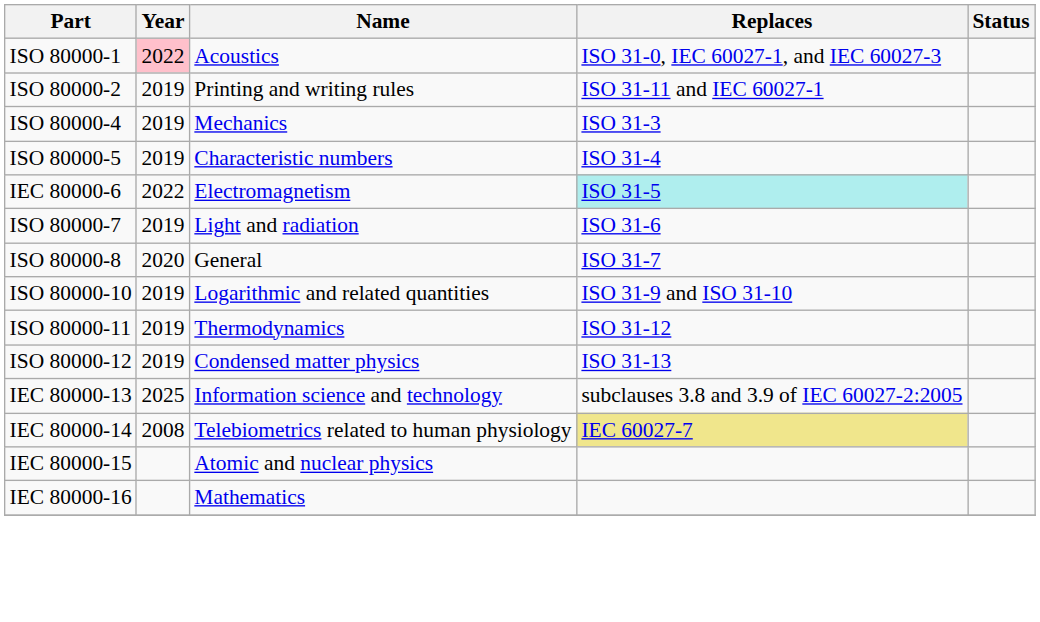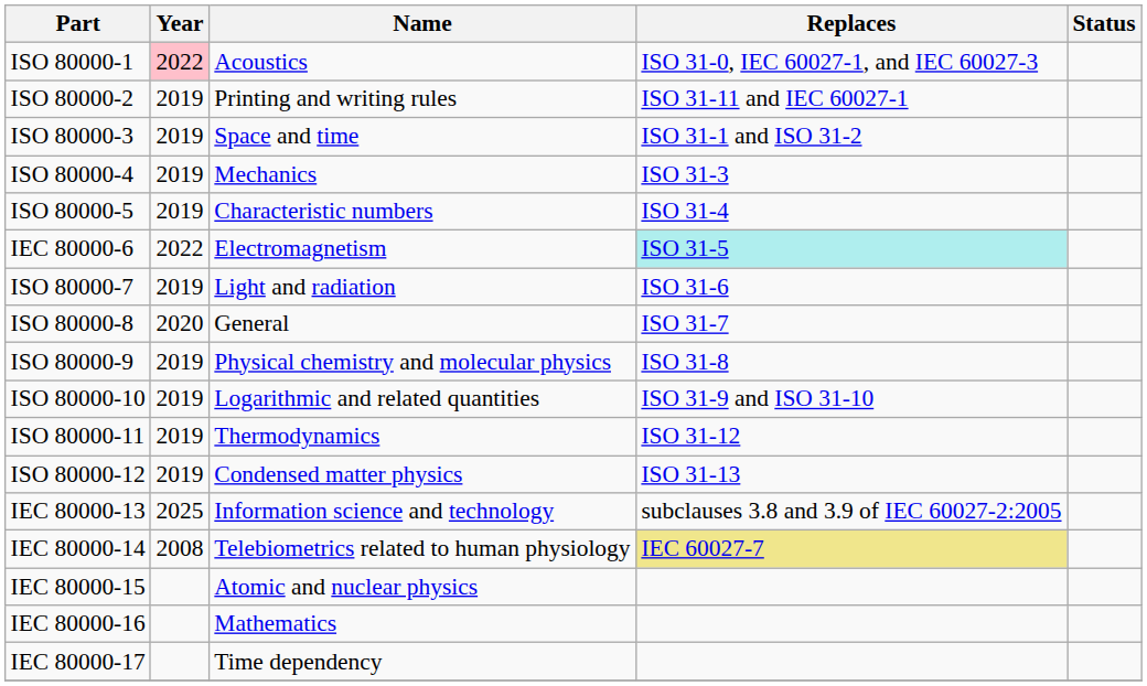+ row: ISO 80000-3 | 2019 | Space and time | ISO 31-1 and ISO 31-2
+ row: ISO 80000-9 | 2019 | Physical chemistry and molecular physics | ISO 31-8
+ row: IEC 80000-17 | Time dependency
